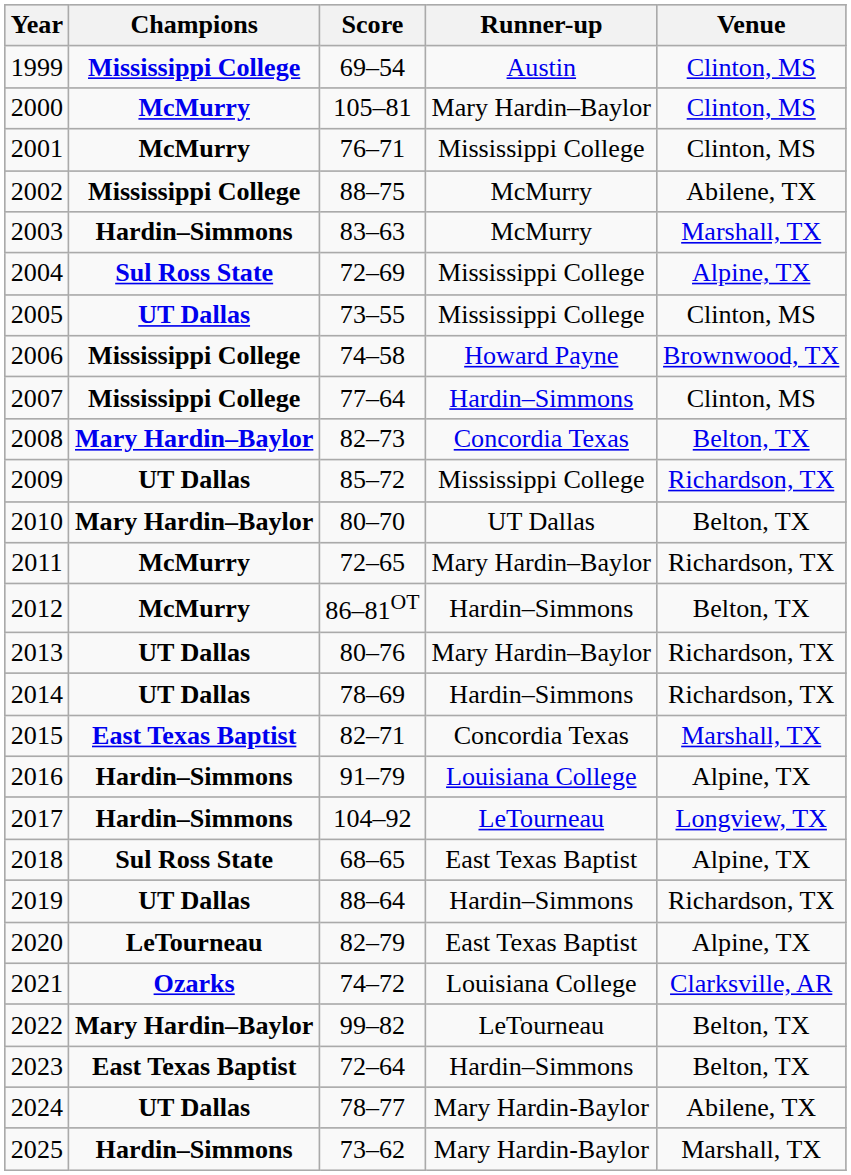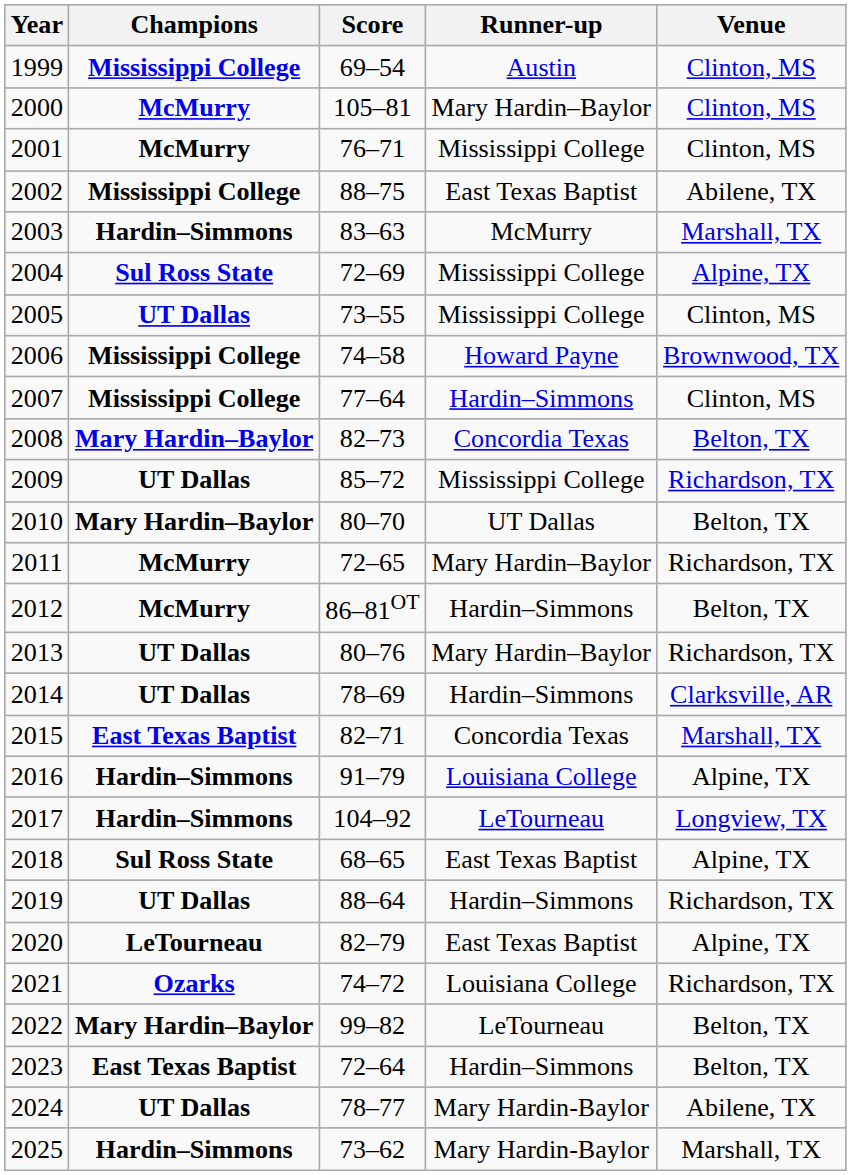2002 | Runner-up: McMurry -> East Texas Baptist
2014 | Venue: Richardson, TX -> Clarksville, AR
2021 | Venue: Clarksville, AR -> Richardson, TX
